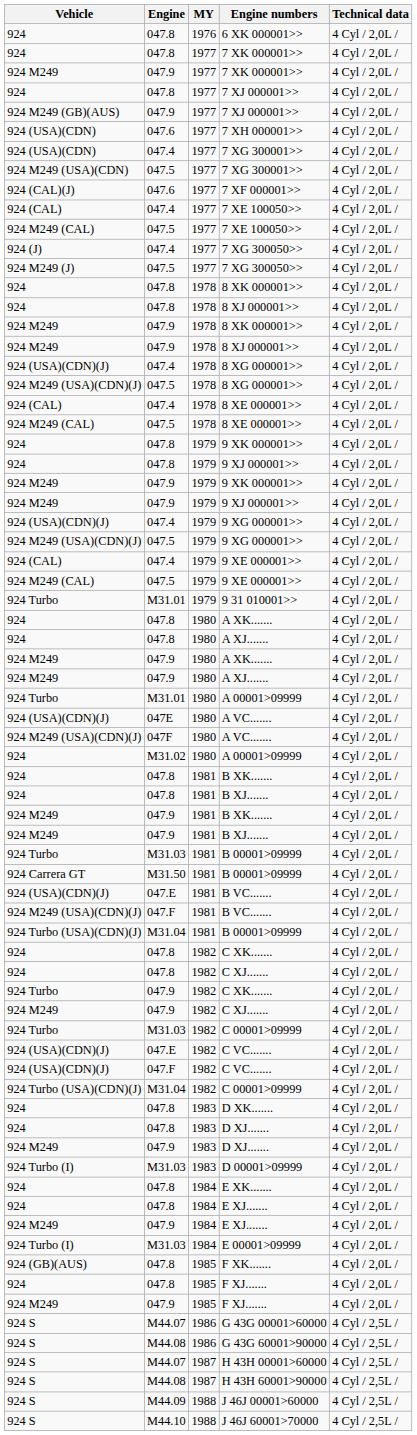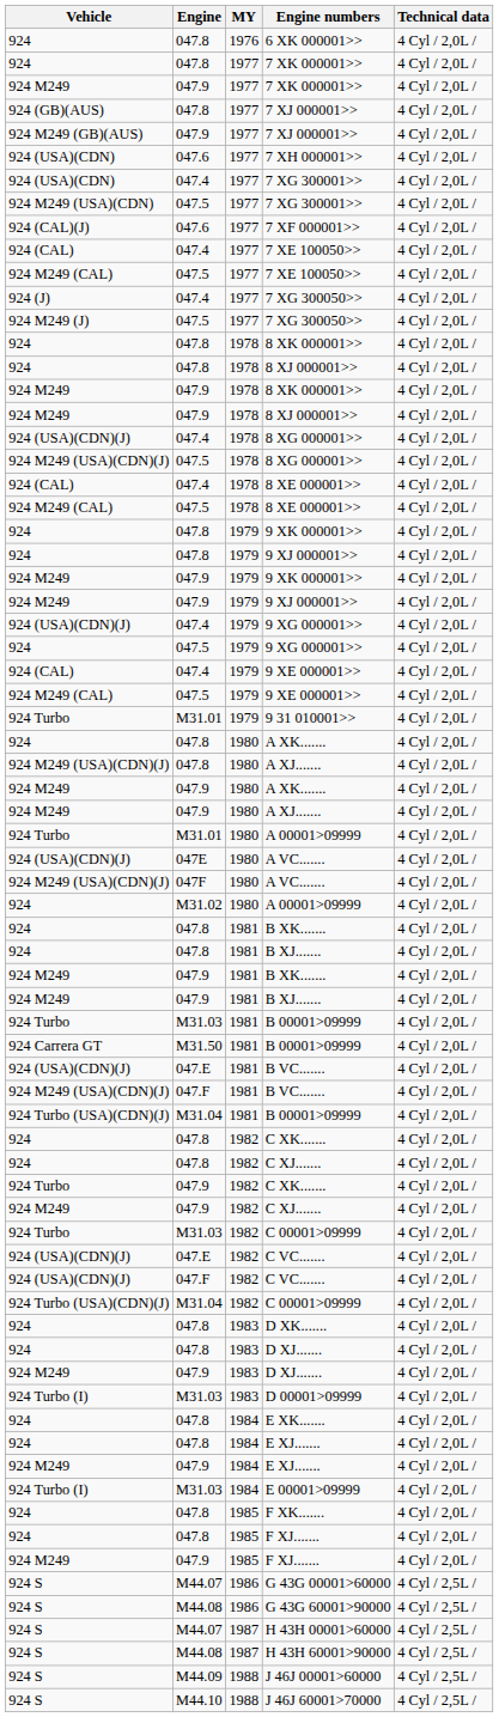047.8 / 7 XJ 000001>> | Vehicle: 924 -> 924 (GB)(AUS)
047.5 / 9 XG 000001>> | Vehicle: 924 M249 (USA)(CDN)(J) -> 924
047.8 / A XJ....... | Vehicle: 924 -> 924 M249 (USA)(CDN)(J)
F XK....... | Vehicle: 924 (GB)(AUS) -> 924
